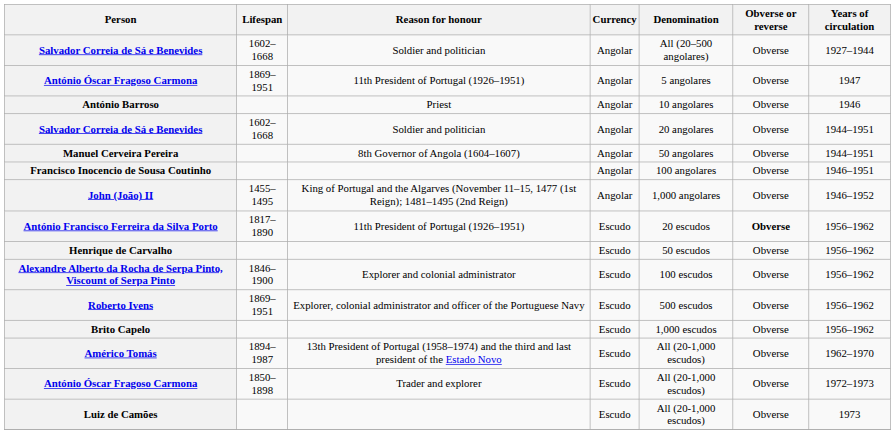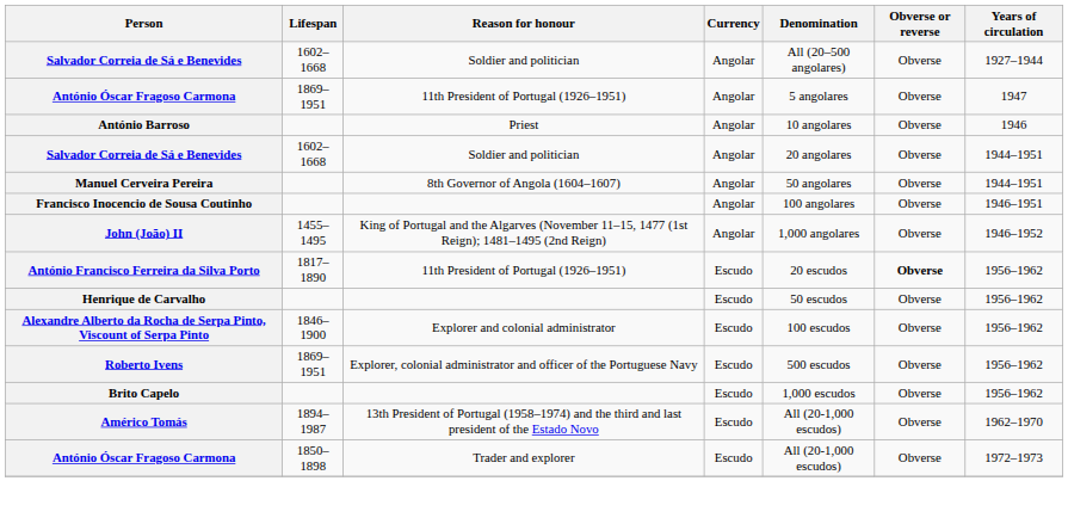- row: Luiz de Camões | Escudo | All (20-1,000 escudos) | Obverse | 1973
